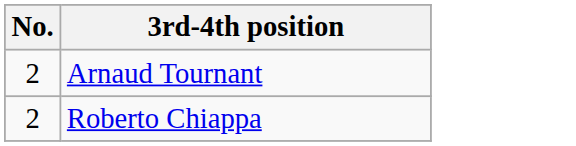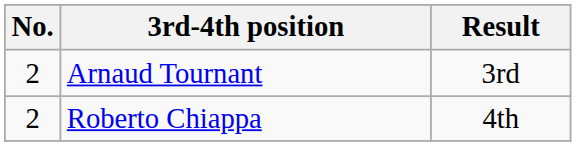+ column: Result | 3rd | 4th
